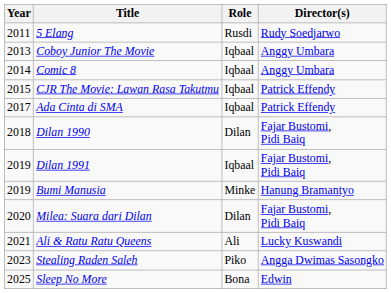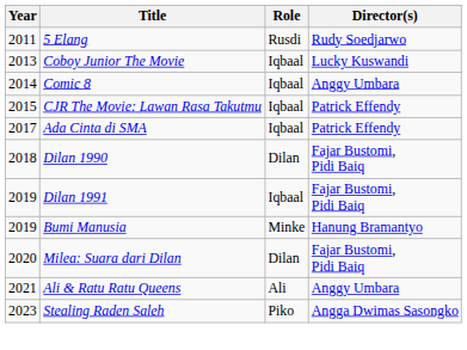Coboy Junior The Movie | Director(s): Anggy Umbara -> Lucky Kuswandi
Ali & Ratu Ratu Queens | Director(s): Lucky Kuswandi -> Anggy Umbara
- row: 2025 | Sleep No More | Bona | Edwin
